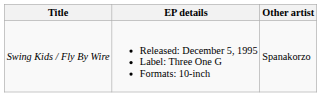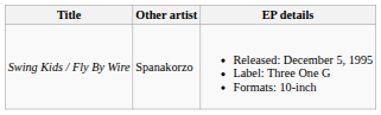columns swapped: Other artist <-> EP details
